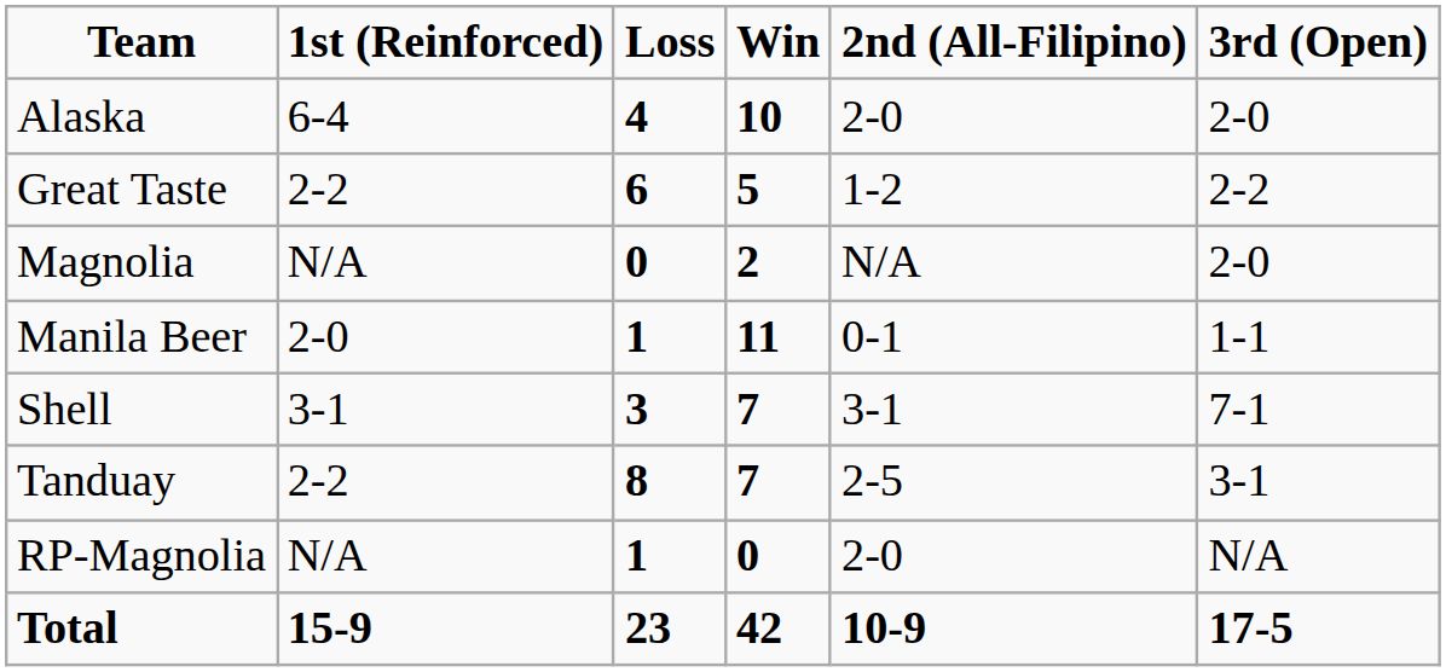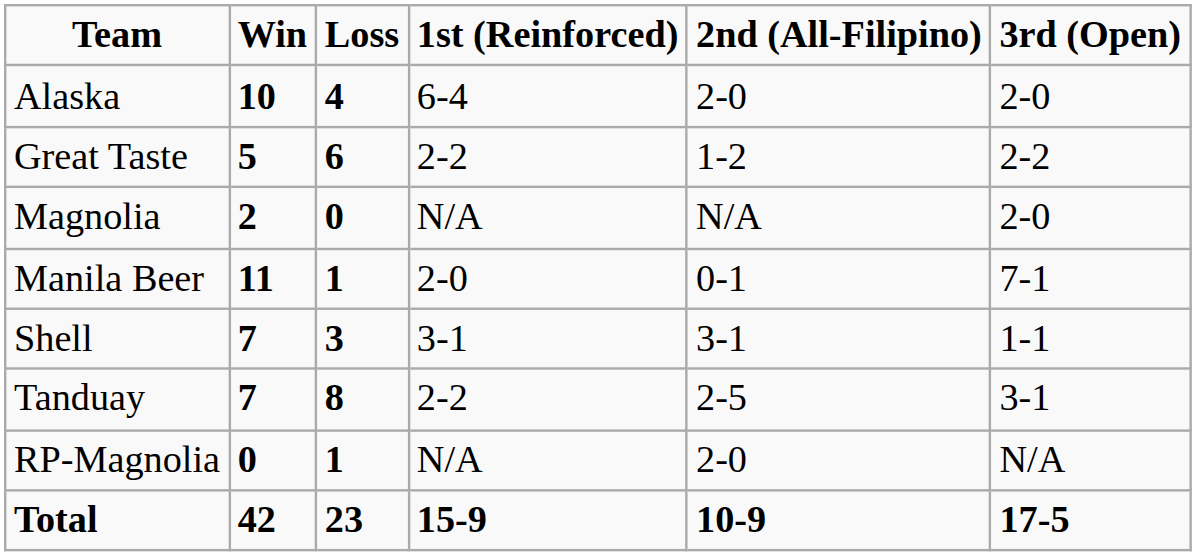columns swapped: Win <-> 1st (Reinforced)
Manila Beer | 3rd (Open): 1-1 -> 7-1
Shell | 3rd (Open): 7-1 -> 1-1
